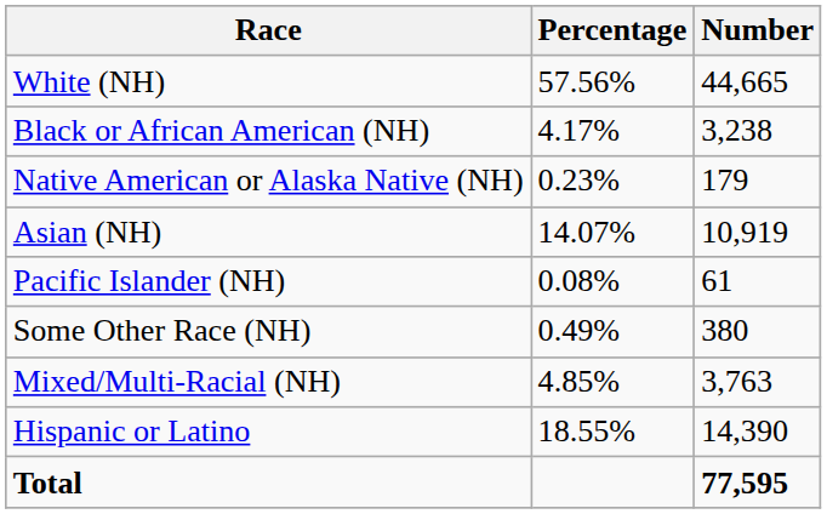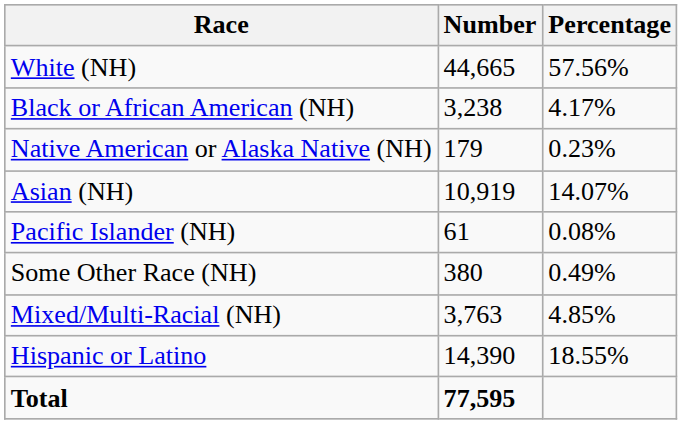columns swapped: Number <-> Percentage
